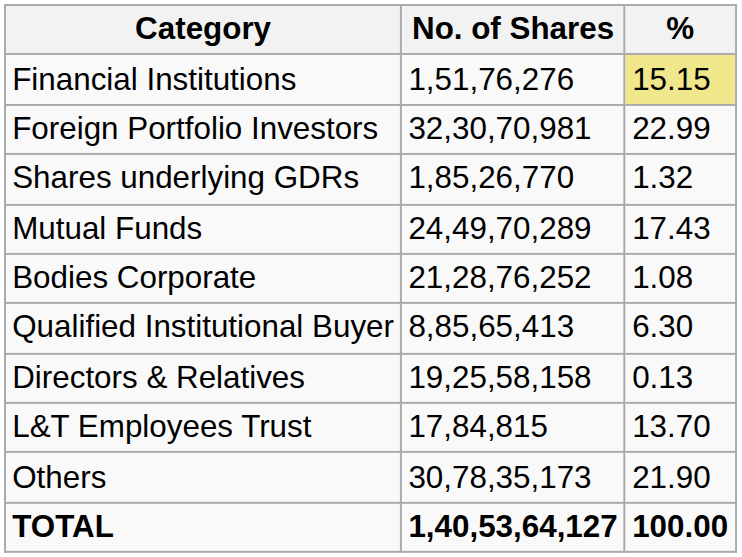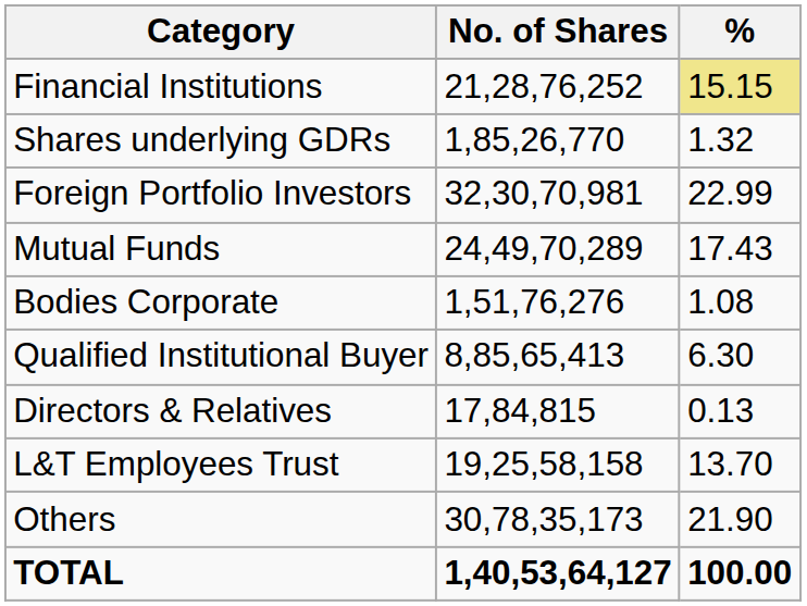Financial Institutions | No. of Shares: 1,51,76,276 -> 21,28,76,252
rows swapped: Foreign Portfolio Investors <-> Shares underlying GDRs
Bodies Corporate | No. of Shares: 21,28,76,252 -> 1,51,76,276
Directors & Relatives | No. of Shares: 19,25,58,158 -> 17,84,815
L&T Employees Trust | No. of Shares: 17,84,815 -> 19,25,58,158
